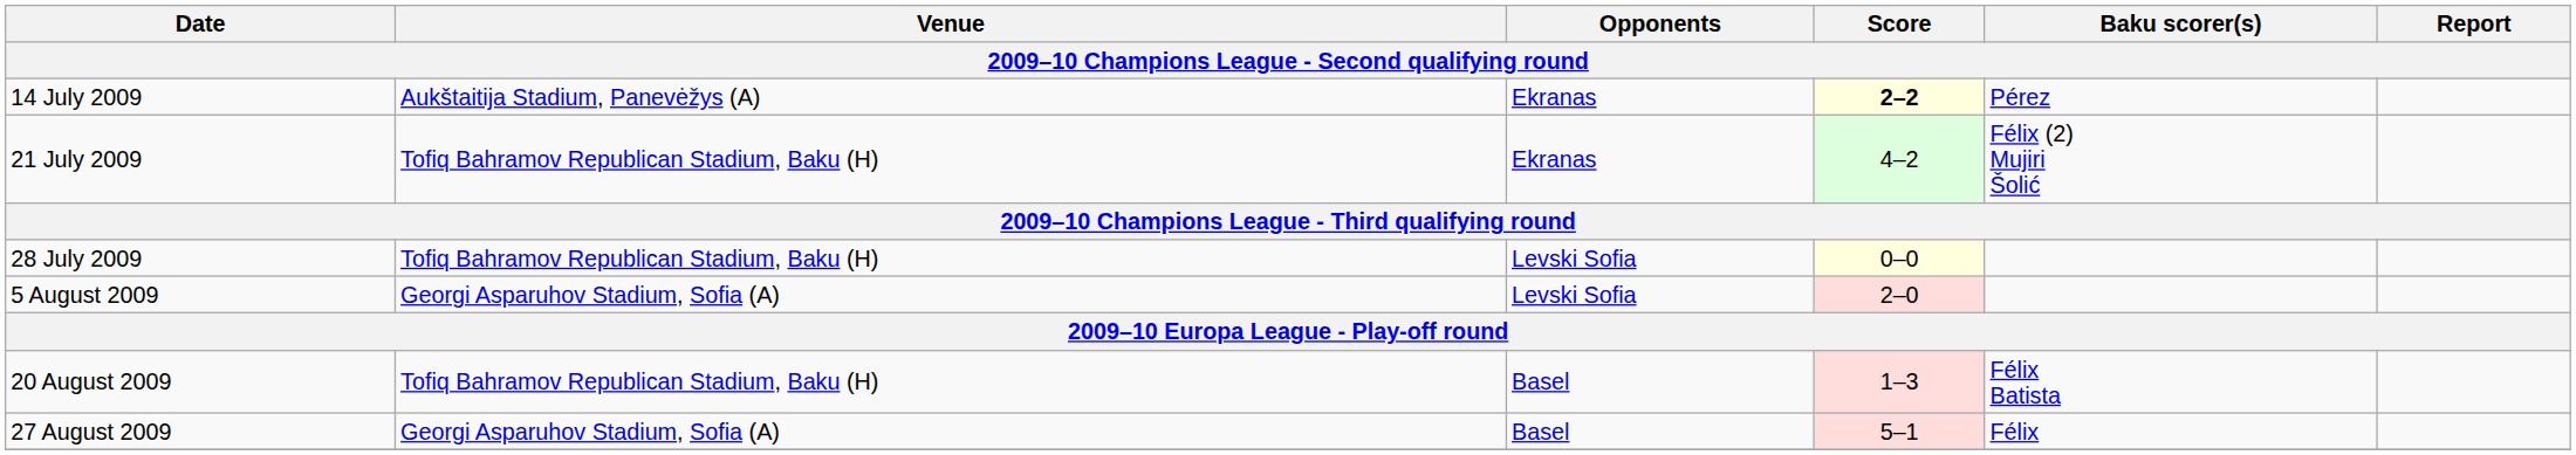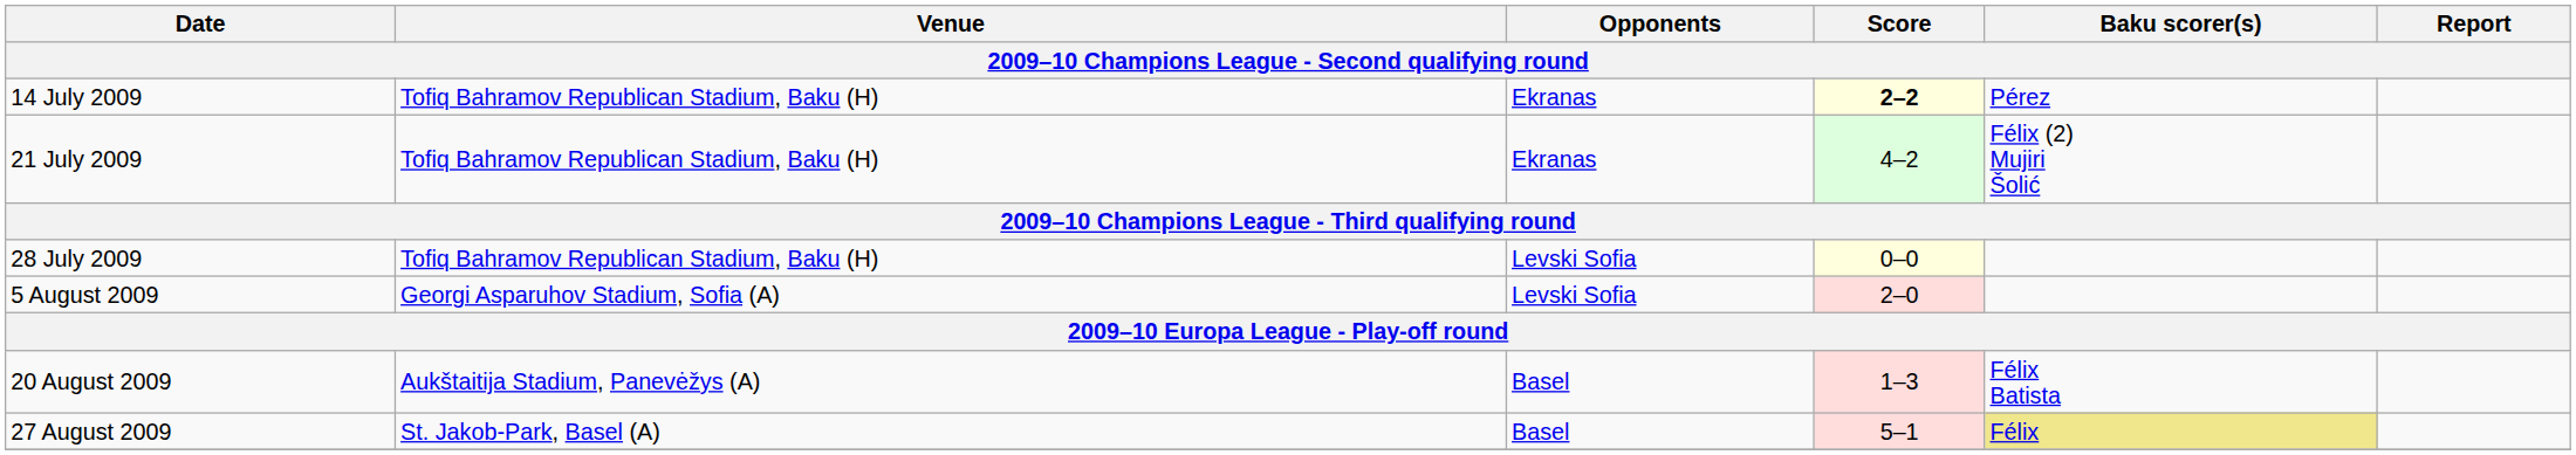14 July 2009 | Venue: Aukštaitija Stadium, Panevėžys (A) -> Tofiq Bahramov Republican Stadium, Baku (H)
20 August 2009 | Venue: Tofiq Bahramov Republican Stadium, Baku (H) -> Aukštaitija Stadium, Panevėžys (A)
27 August 2009 | Venue: Georgi Asparuhov Stadium, Sofia (A) -> St. Jakob-Park, Basel (A)
27 August 2009 | Baku scorer(s): no background -> khaki background
